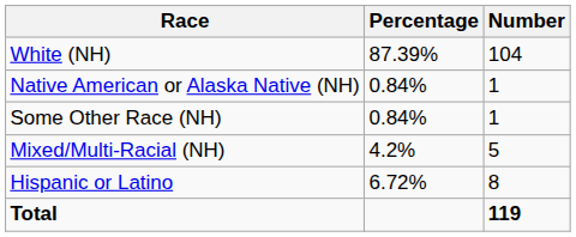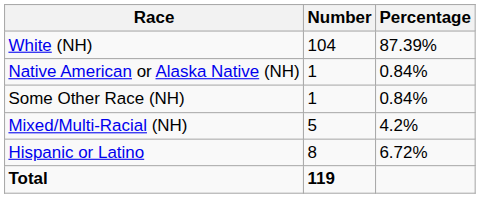columns swapped: Number <-> Percentage
